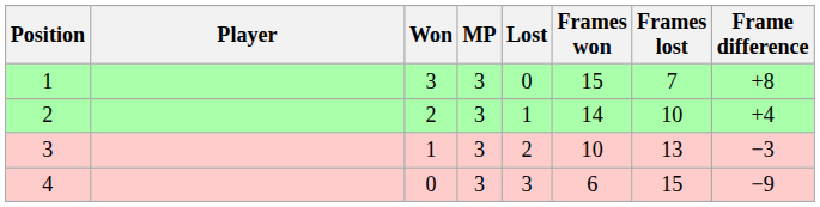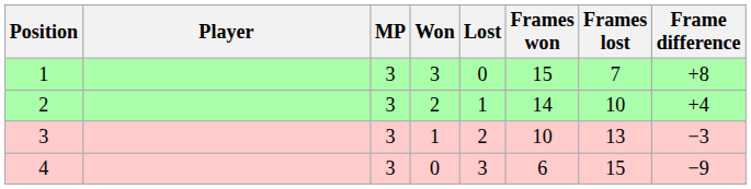columns swapped: MP <-> Won
